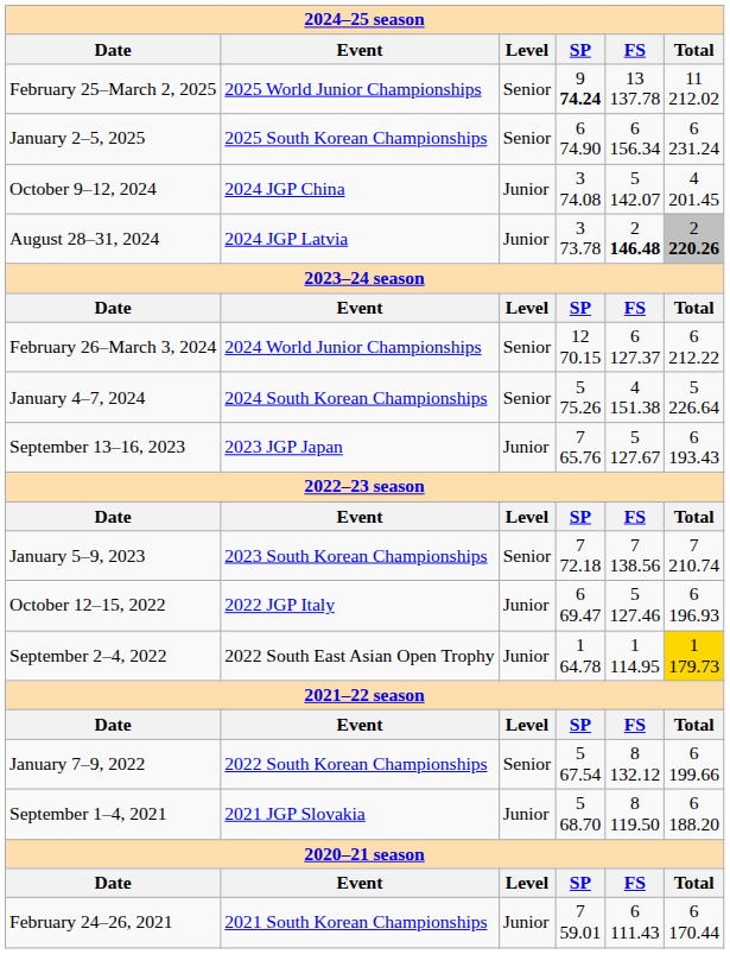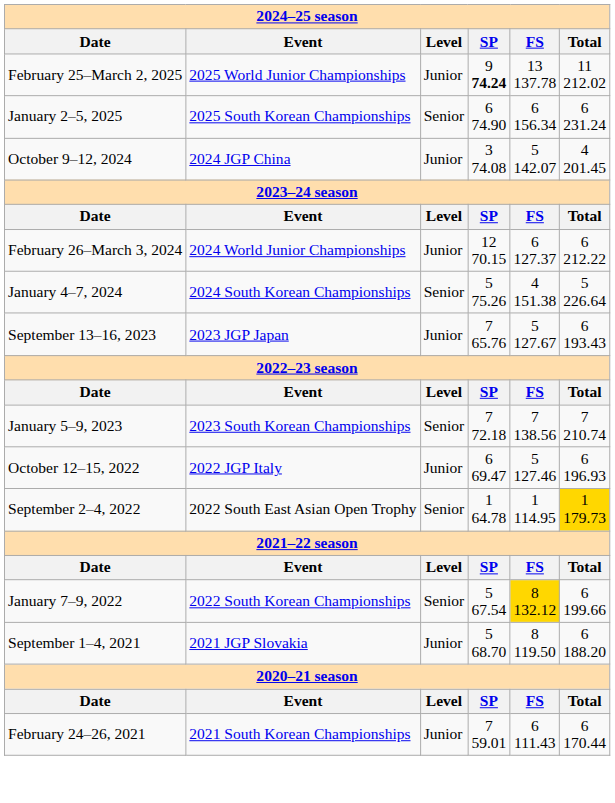February 25–March 2, 2025 | Level: Senior -> Junior
- row: August 28–31, 2024 | 2024 JGP Latvia | Junior | 3 73.78 | 2 146.48 | 2 220.26
February 26–March 3, 2024 | Level: Senior -> Junior
September 2–4, 2022 | Level: Junior -> Senior
January 7–9, 2022 | FS: no background -> gold background
